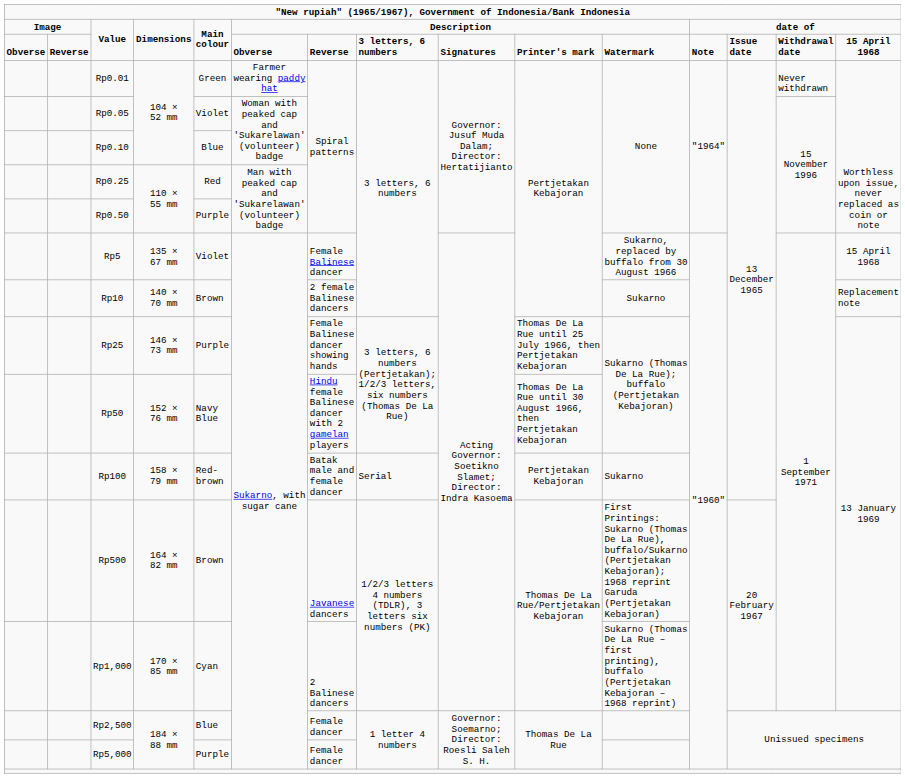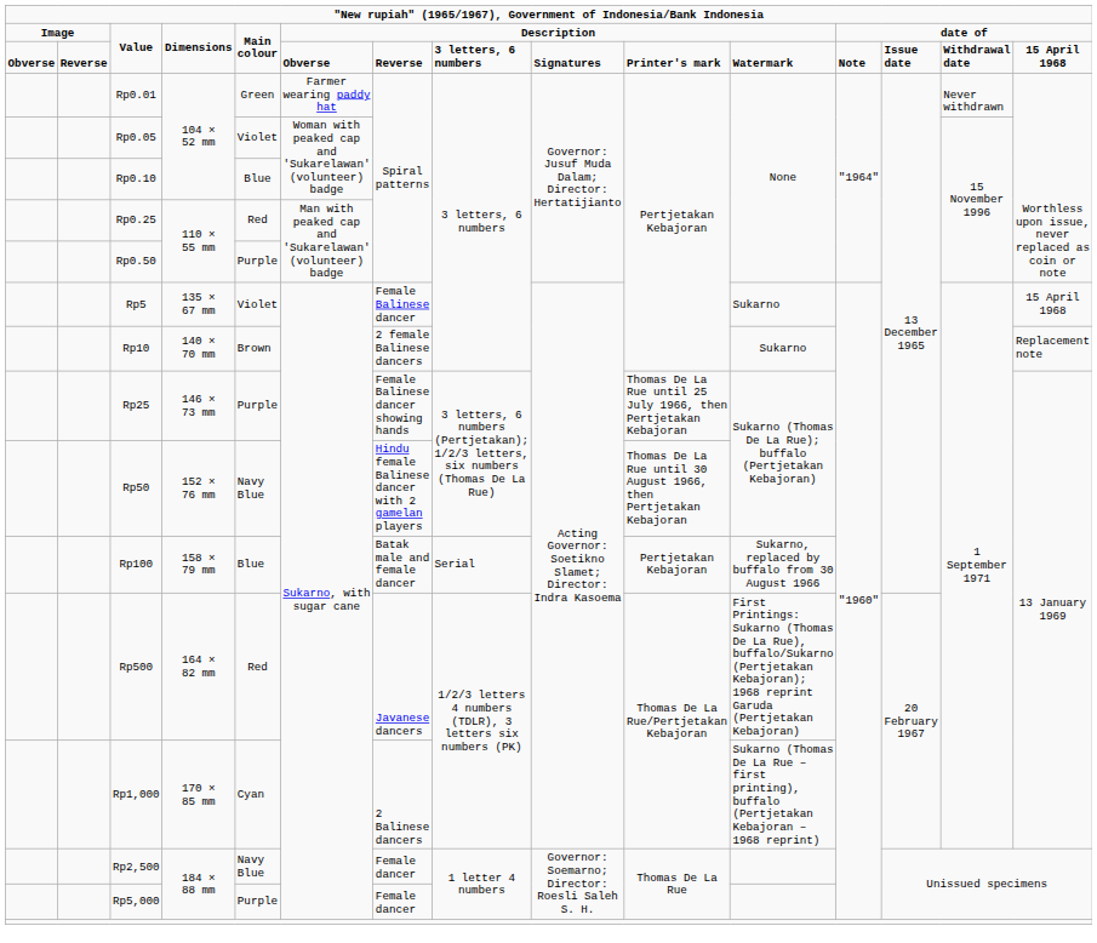Rp5 | column 11: Sukarno, replaced by buffalo from 30 August 1966 -> Sukarno
Rp100 | column 5: Red-brown -> Blue
Rp100 | column 11: Sukarno -> Sukarno, replaced by buffalo from 30 August 1966
Rp500 | column 5: Brown -> Red
Rp2,500 | column 5: Blue -> Navy Blue
